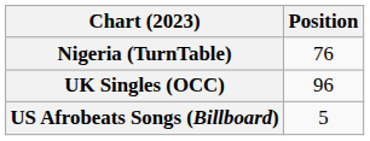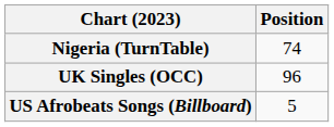Nigeria (TurnTable) | Position: 76 -> 74
